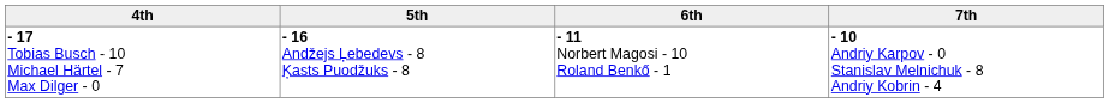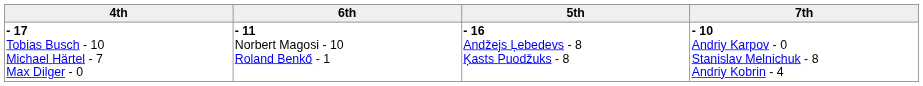columns swapped: 5th <-> 6th
